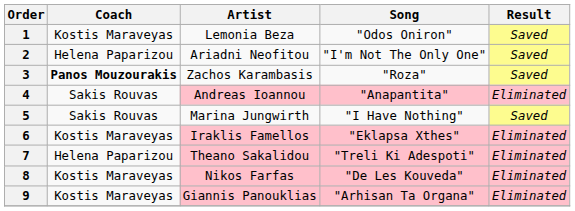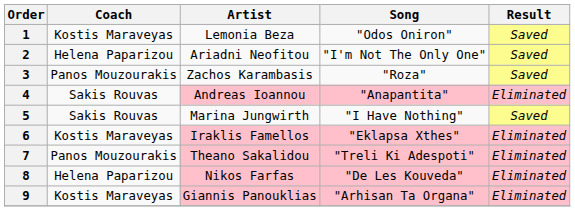3 | Coach: bold -> normal
7 | Coach: Helena Paparizou -> Panos Mouzourakis
8 | Coach: Kostis Maraveyas -> Helena Paparizou
